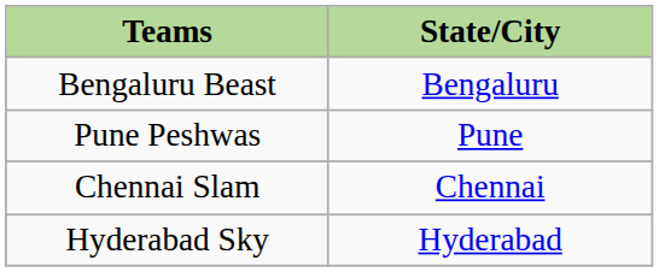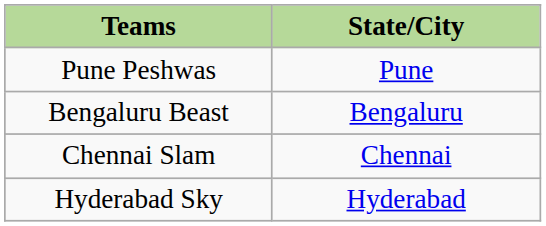rows swapped: Pune Peshwas <-> Bengaluru Beast
